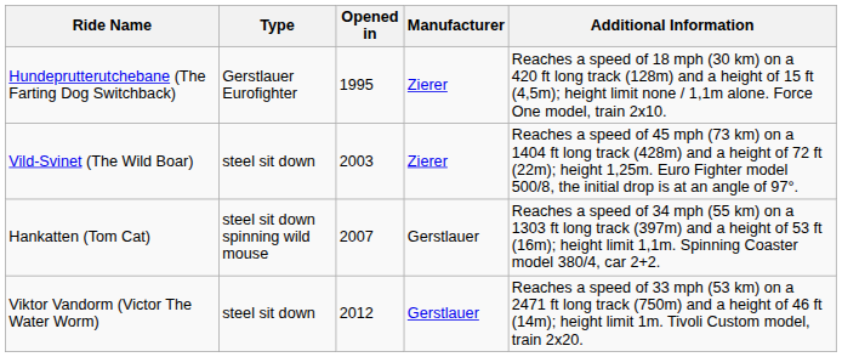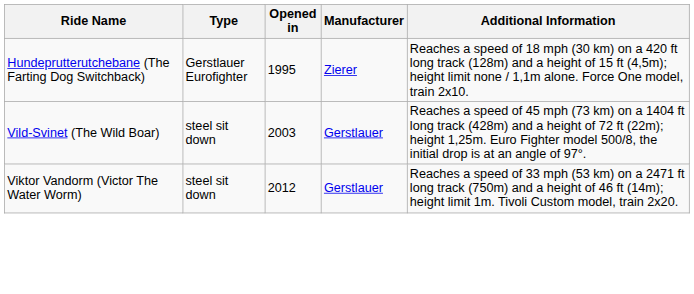Vild-Svinet (The Wild Boar) | Manufacturer: Zierer -> Gerstlauer
- row: Hankatten (Tom Cat) | steel sit down spinning wild mouse | 2007 | Gerstlauer | Reaches a speed of 34 mph (55 km) on a 1303 ft long track (397m) and a height of 53 ft (16m); height limit 1,1m. Spinning Coaster model 380/4, car 2+2.
